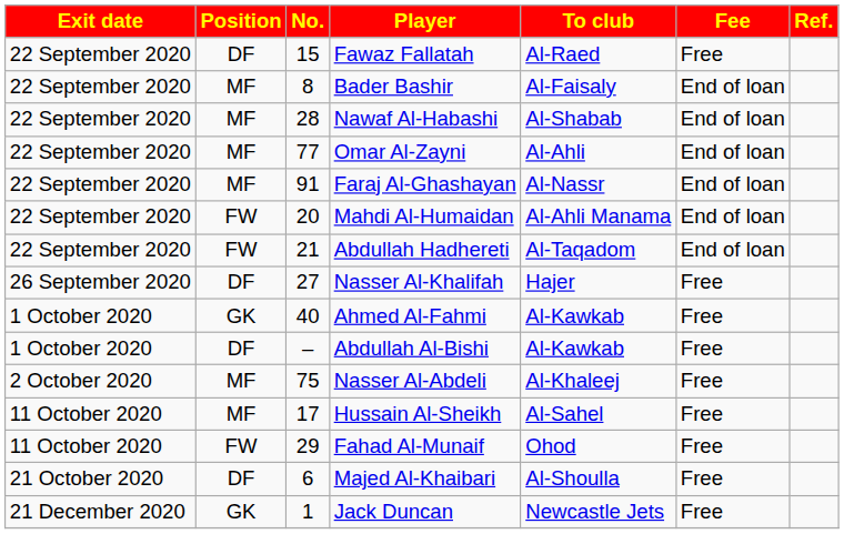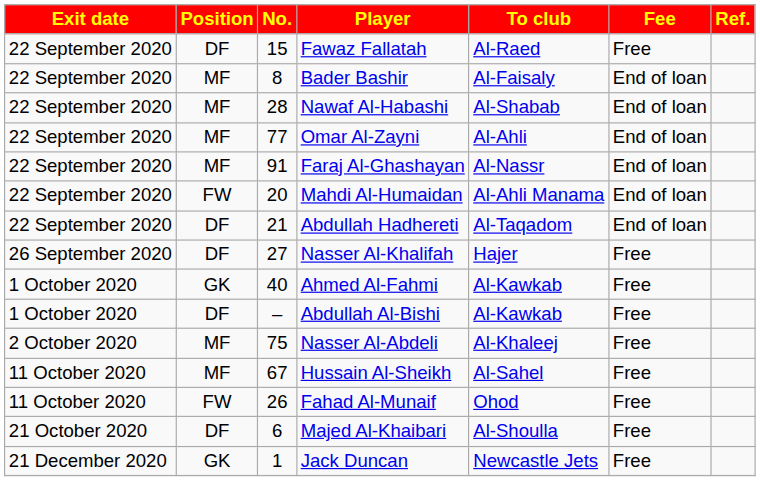Abdullah Hadhereti | Position: FW -> DF
Hussain Al-Sheikh | No.: 17 -> 67
Fahad Al-Munaif | No.: 29 -> 26
